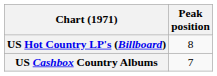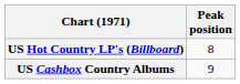US Cashbox Country Albums | Peak position: 7 -> 9
